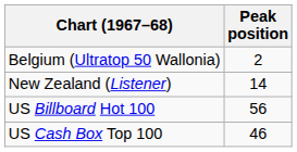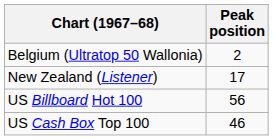New Zealand (Listener) | Peak position: 14 -> 17
